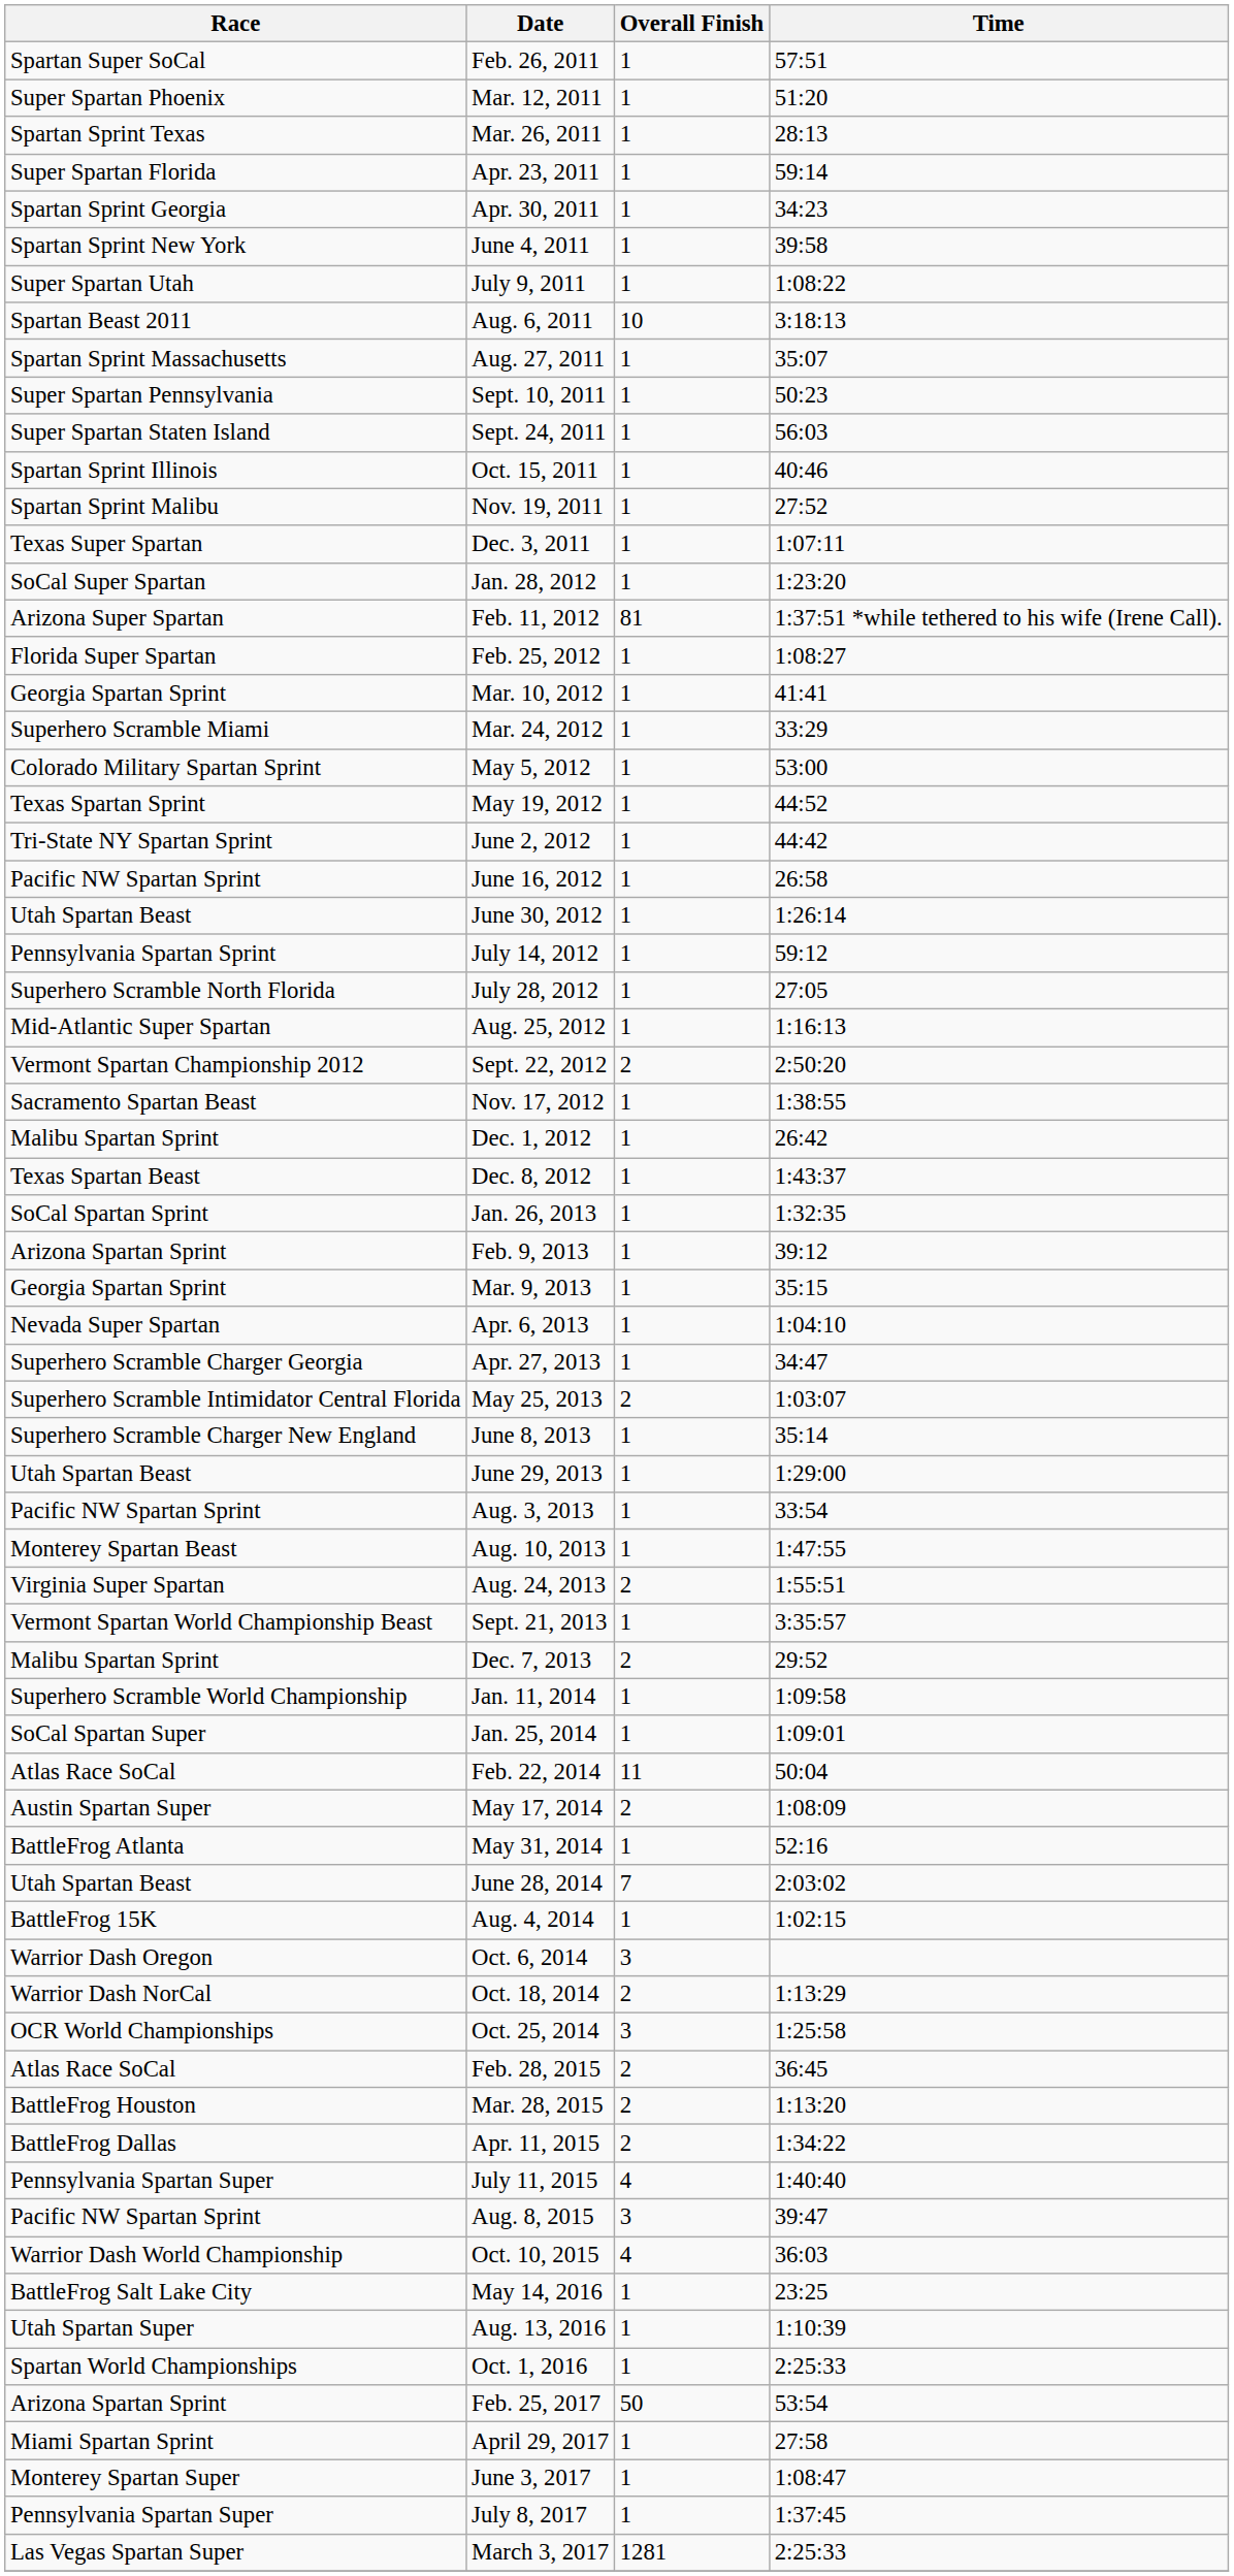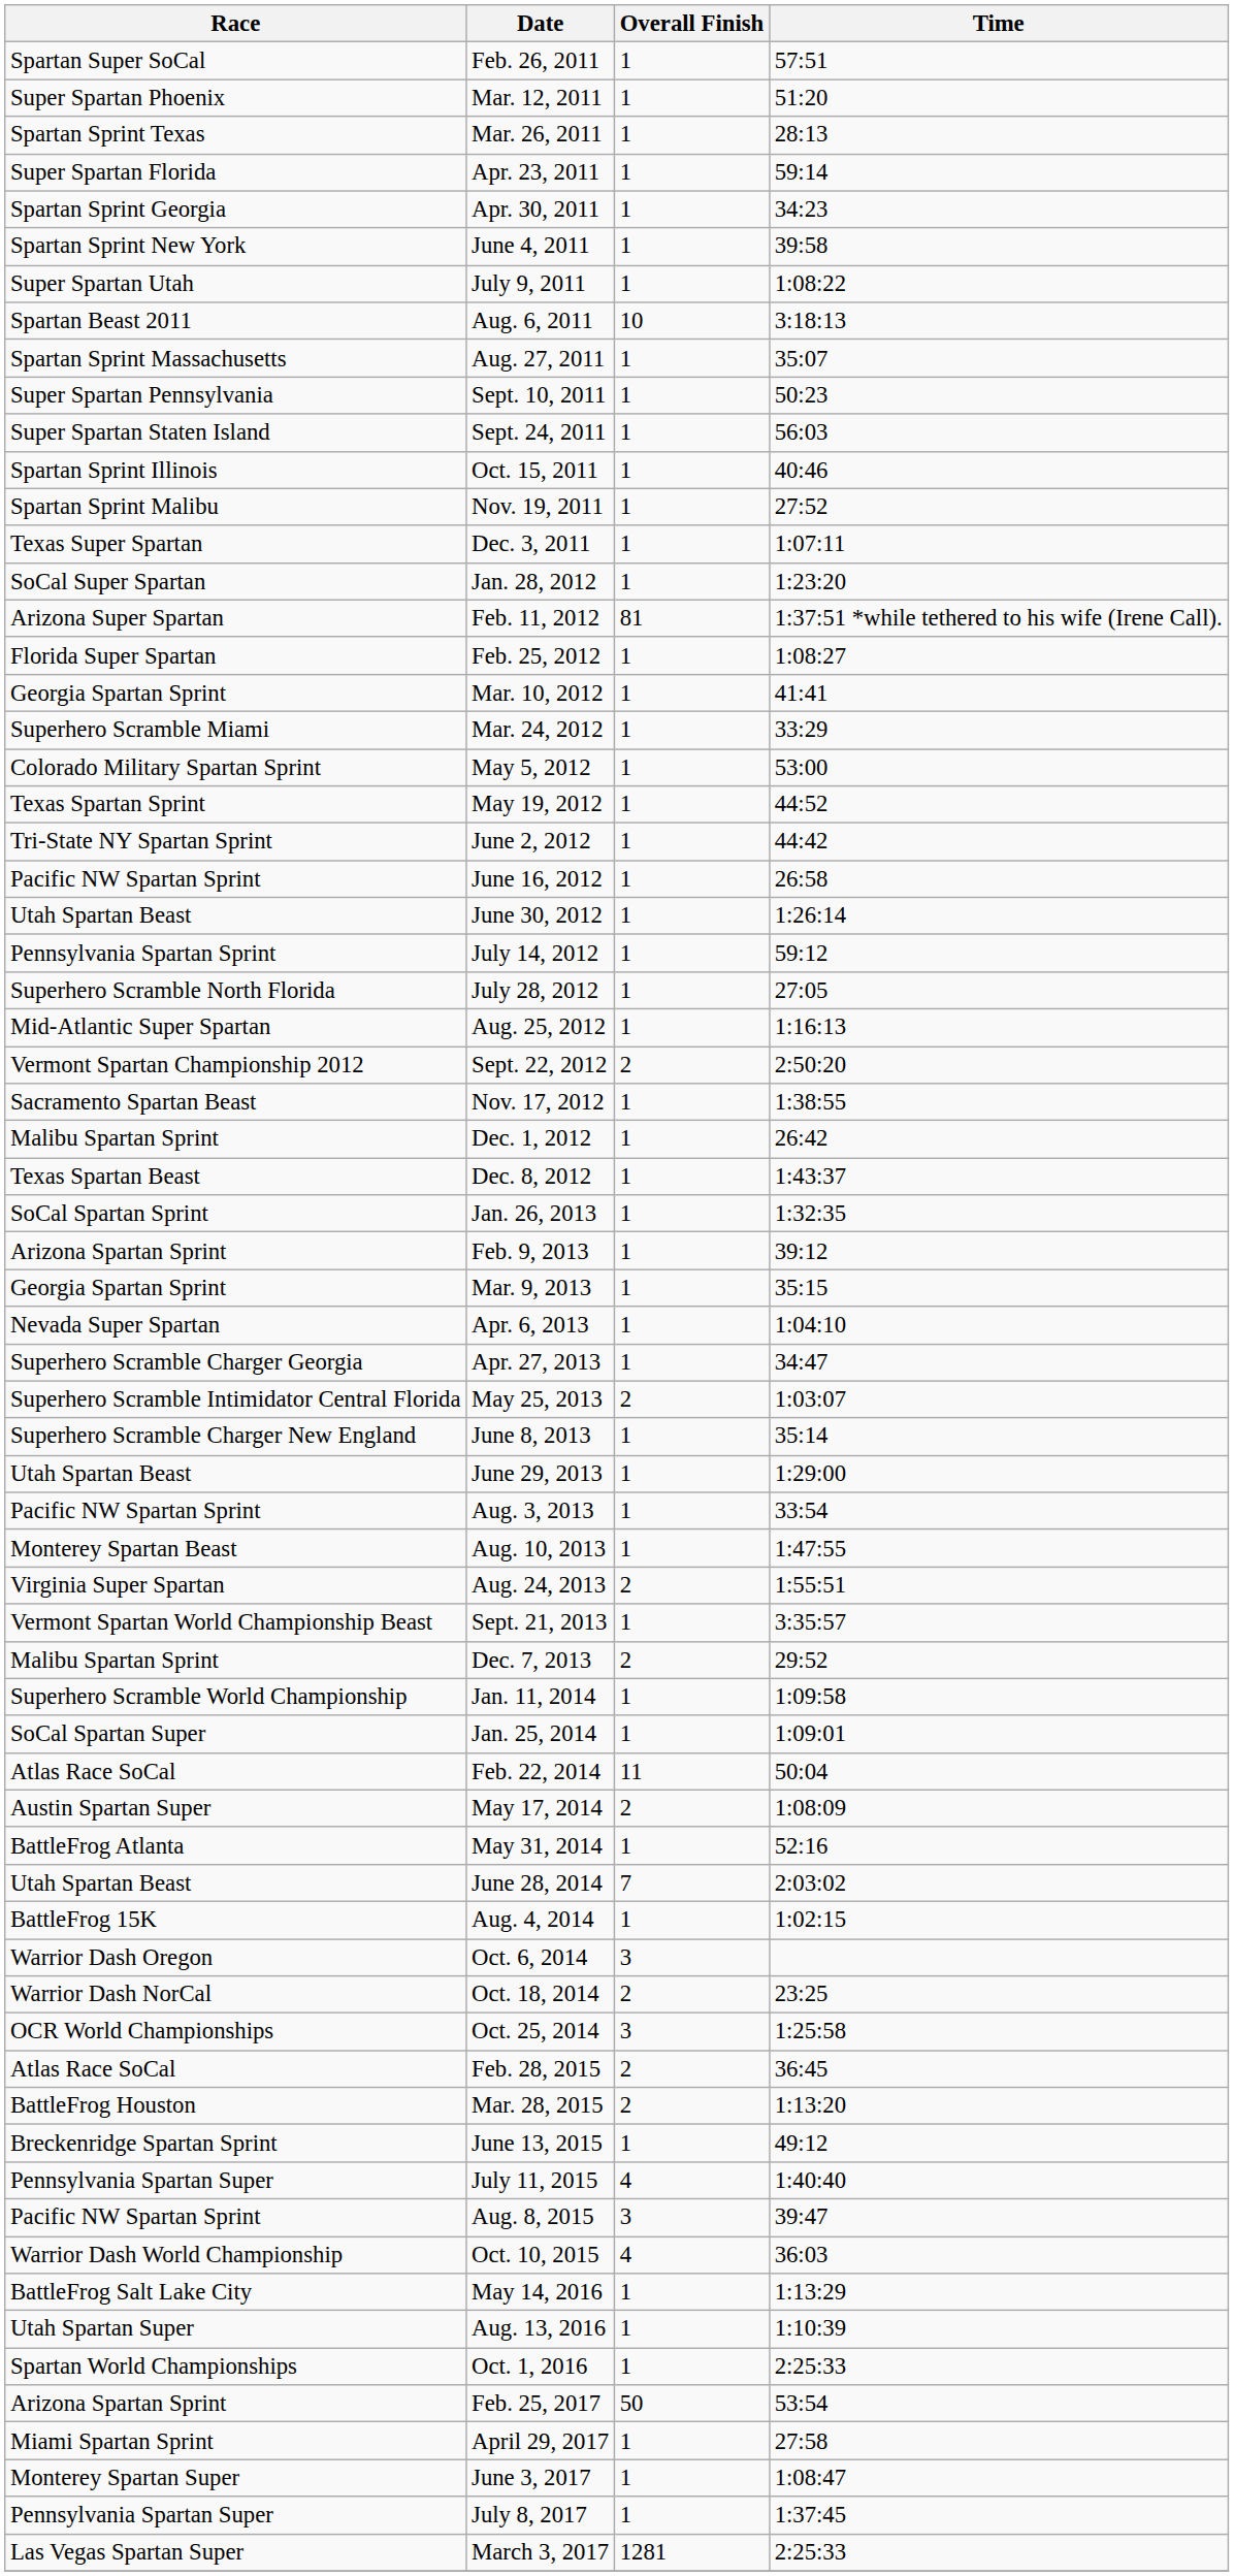Oct. 18, 2014 | Time: 1:13:29 -> 23:25
- row: BattleFrog Dallas | Apr. 11, 2015 | 2 | 1:34:22
+ row: Breckenridge Spartan Sprint | June 13, 2015 | 1 | 49:12
May 14, 2016 | Time: 23:25 -> 1:13:29
